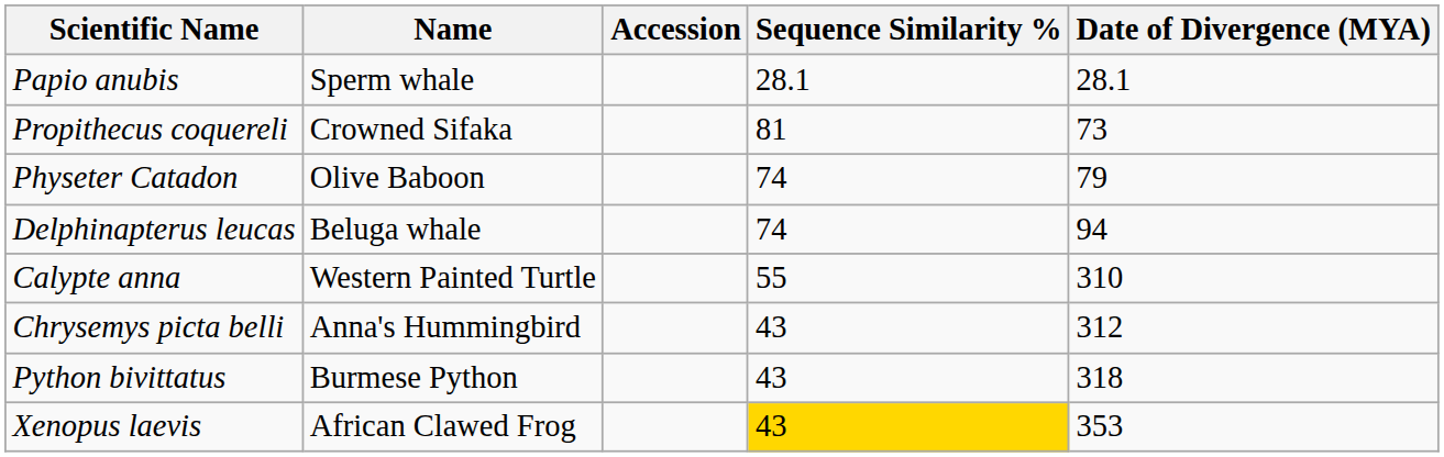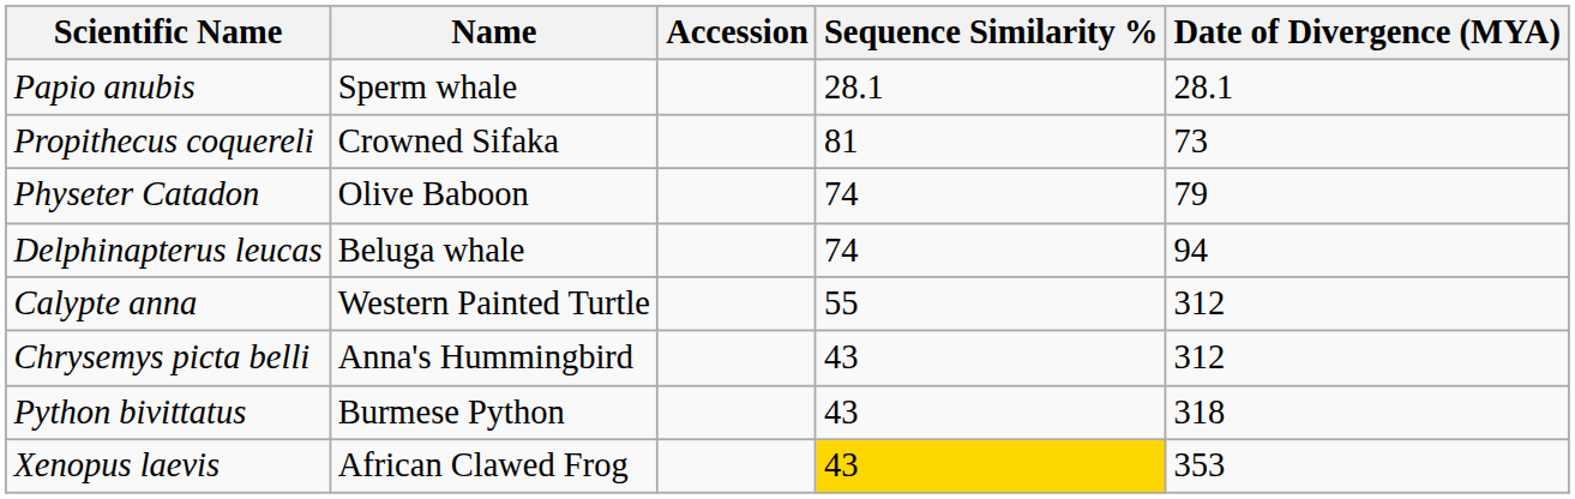Calypte anna | Date of Divergence (MYA): 310 -> 312
